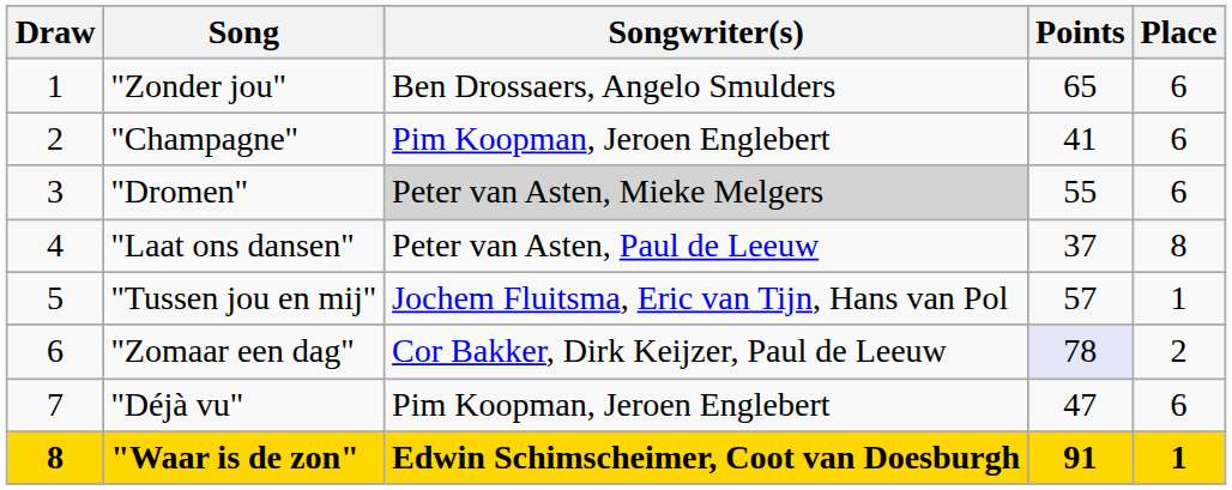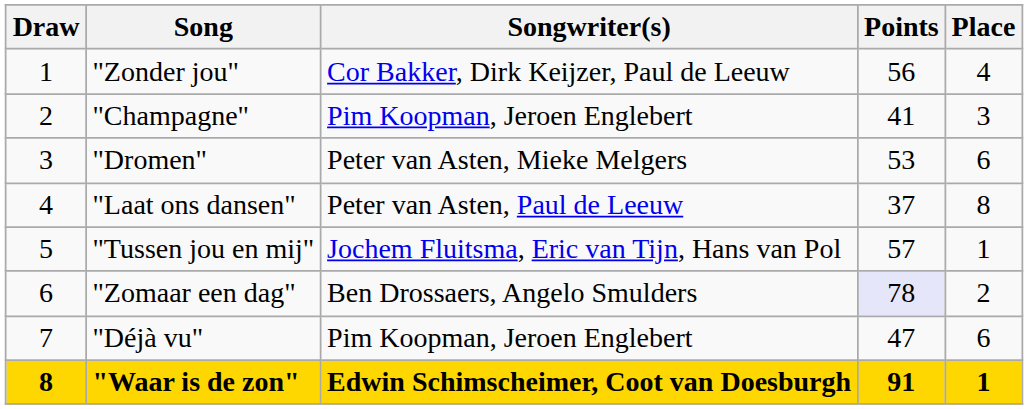"Zonder jou" | Songwriter(s): Ben Drossaers, Angelo Smulders -> Cor Bakker, Dirk Keijzer, Paul de Leeuw
"Zonder jou" | Points: 65 -> 56
"Zonder jou" | Place: 6 -> 4
"Champagne" | Place: 6 -> 3
"Dromen" | Songwriter(s): lightgrey background -> no background
"Dromen" | Points: 55 -> 53
"Zomaar een dag" | Songwriter(s): Cor Bakker, Dirk Keijzer, Paul de Leeuw -> Ben Drossaers, Angelo Smulders
